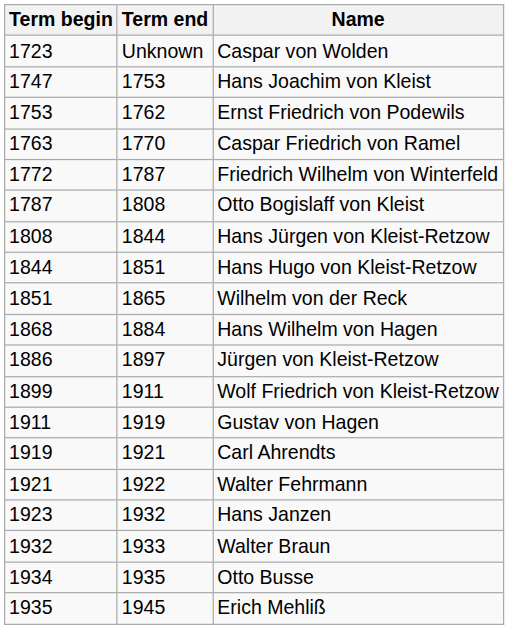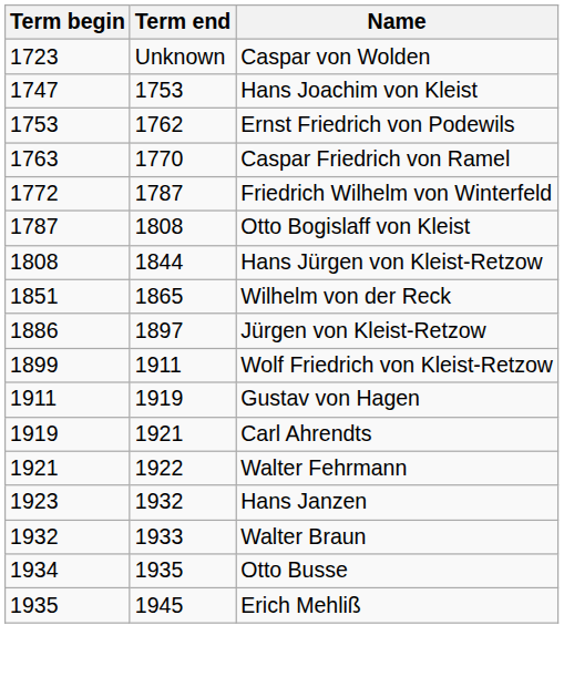- row: 1844 | 1851 | Hans Hugo von Kleist-Retzow
- row: 1868 | 1884 | Hans Wilhelm von Hagen
